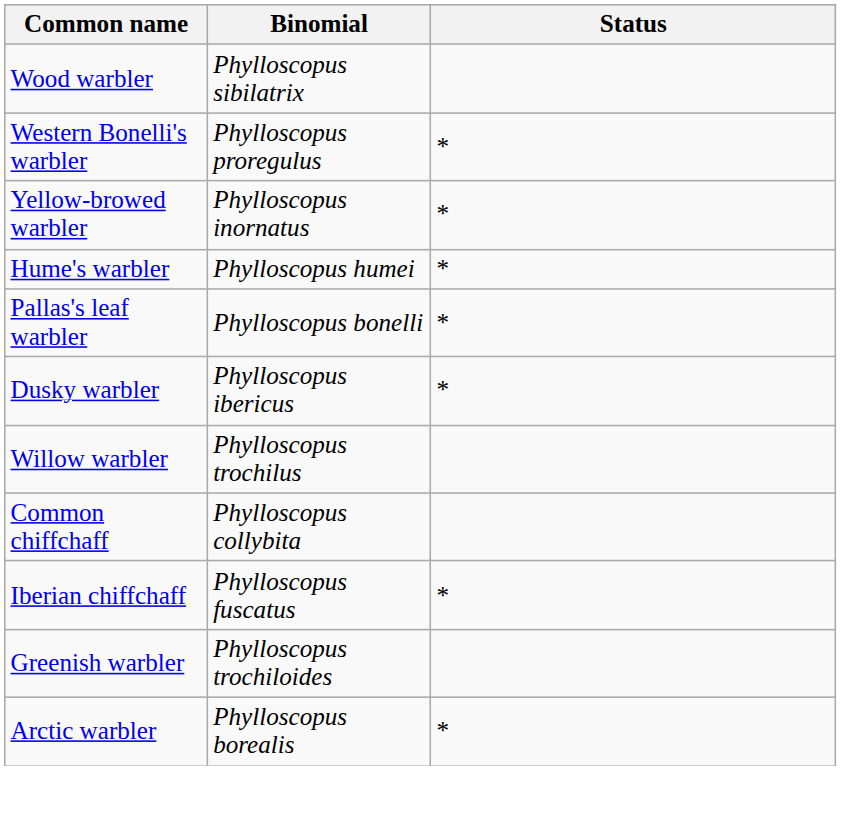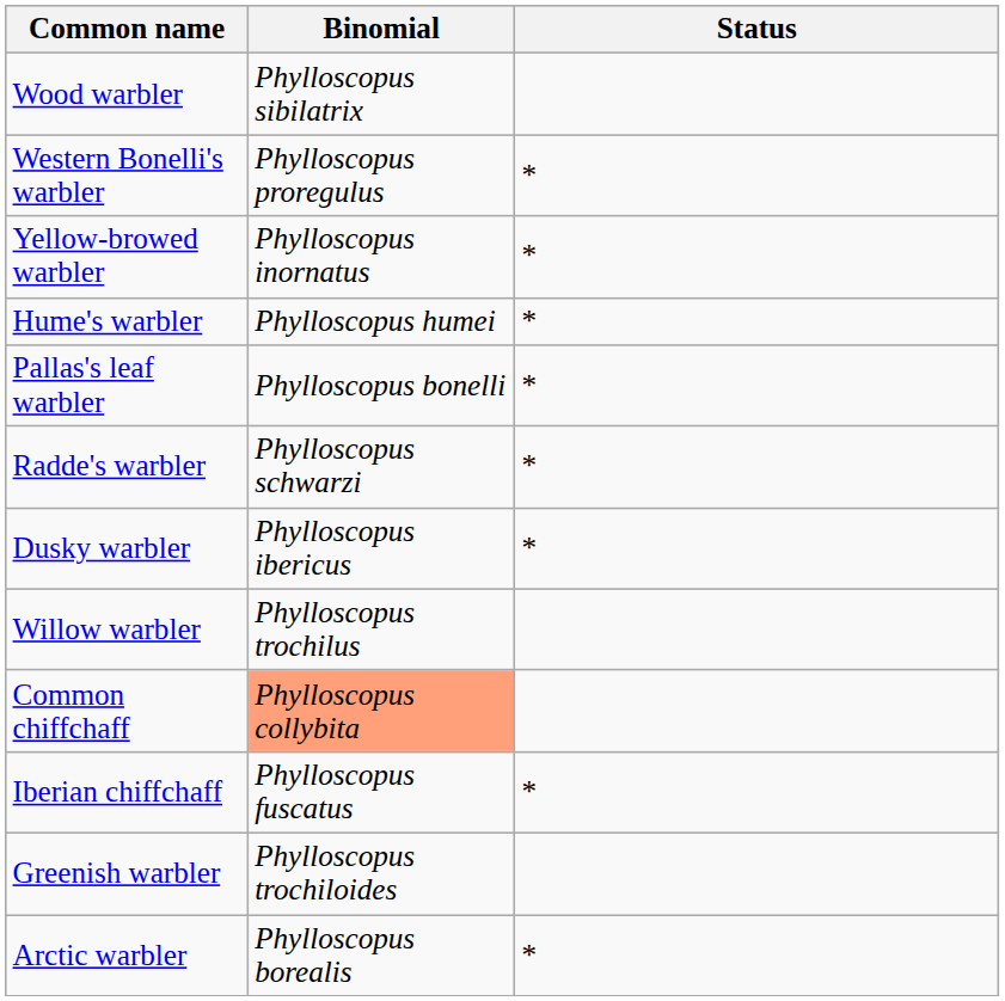+ row: Radde's warbler | Phylloscopus schwarzi | *
Common chiffchaff | Binomial: no background -> lightsalmon background
